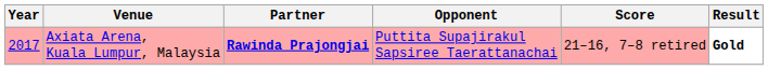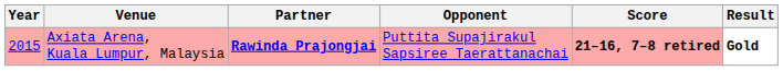Axiata Arena, Kuala Lumpur, Malaysia | Year: 2017 -> 2015
Axiata Arena, Kuala Lumpur, Malaysia | Score: normal -> bold
